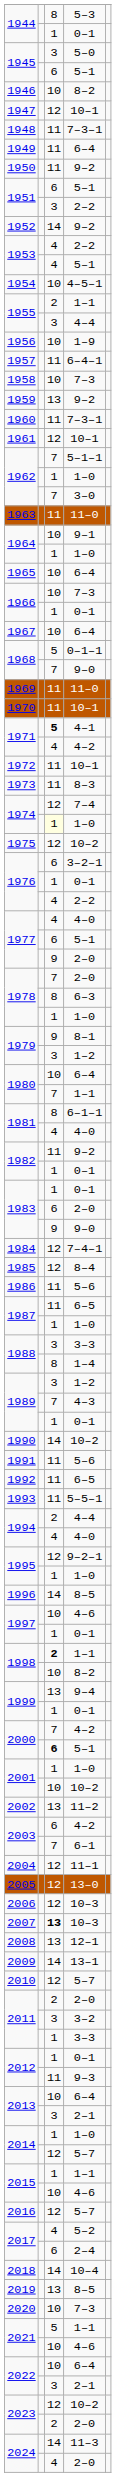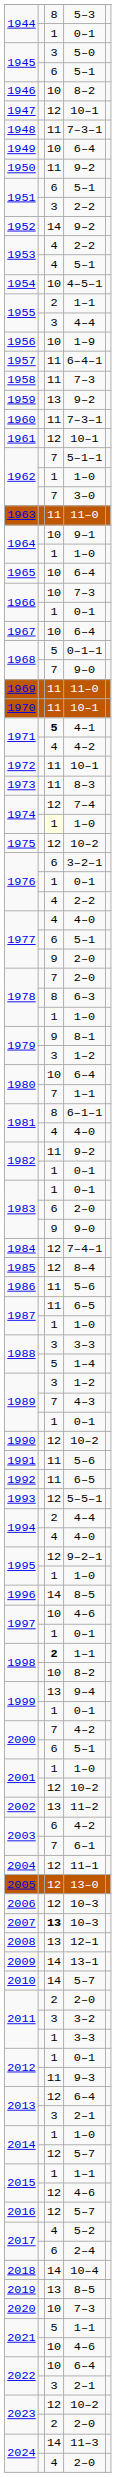1949 | column 3: 11 -> 10
1958 | column 3: 10 -> 11
1988 / 1–4 | column 3: 8 -> 5
1990 | column 3: 14 -> 12
1993 | column 3: 11 -> 12
2000 / 5–1 | column 3: bold -> normal
2001 / 10–2 | column 3: 10 -> 12
2010 | column 3: 12 -> 14
2013 / 6–4 | column 3: 10 -> 12
2015 / 4–6 | column 3: 10 -> 12
